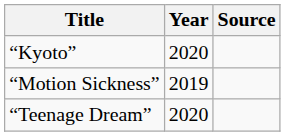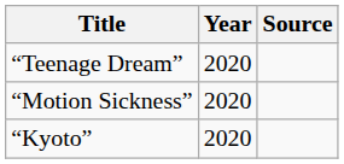rows swapped: “Teenage Dream” <-> “Kyoto”
“Motion Sickness” | Year: 2019 -> 2020
